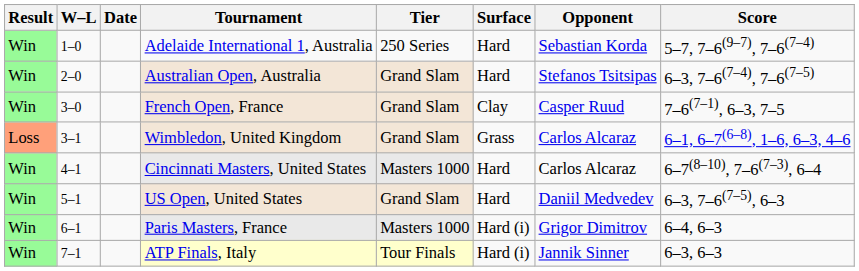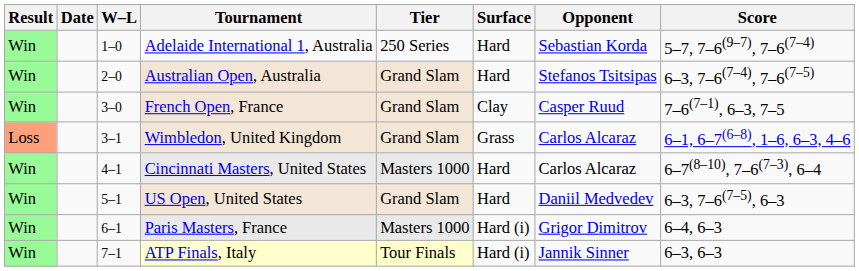columns swapped: W–L <-> Date
